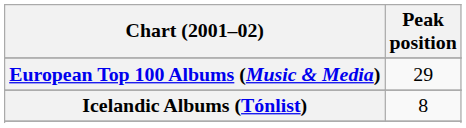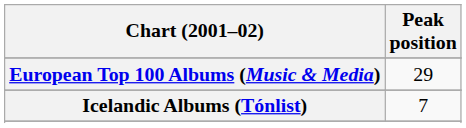Icelandic Albums (Tónlist) | Peak position: 8 -> 7
